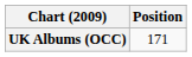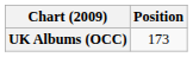UK Albums (OCC) | Position: 171 -> 173
